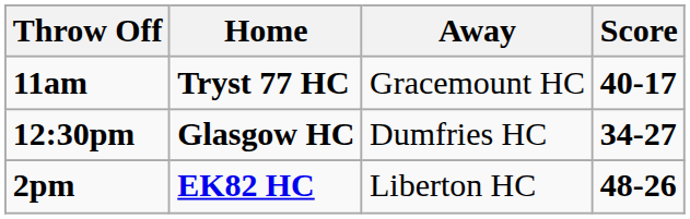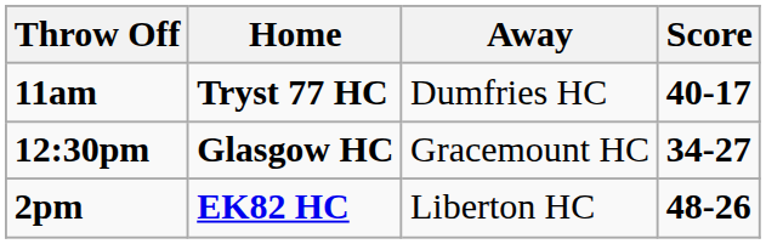11am | Away: Gracemount HC -> Dumfries HC
12:30pm | Away: Dumfries HC -> Gracemount HC
